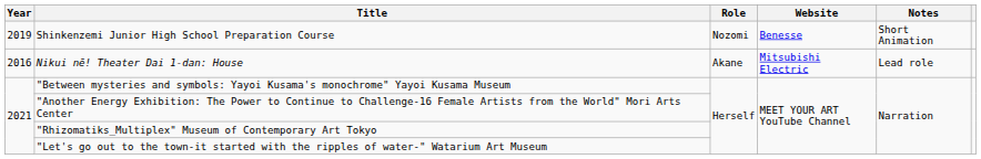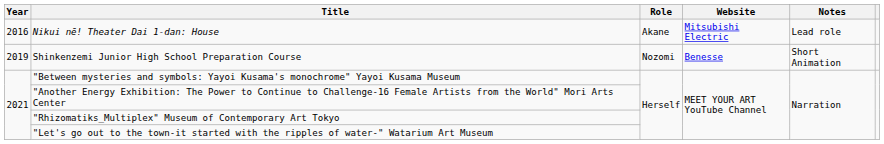rows swapped: Nikui nē! Theater Dai 1-dan: House <-> Shinkenzemi Junior High School Preparation Course
